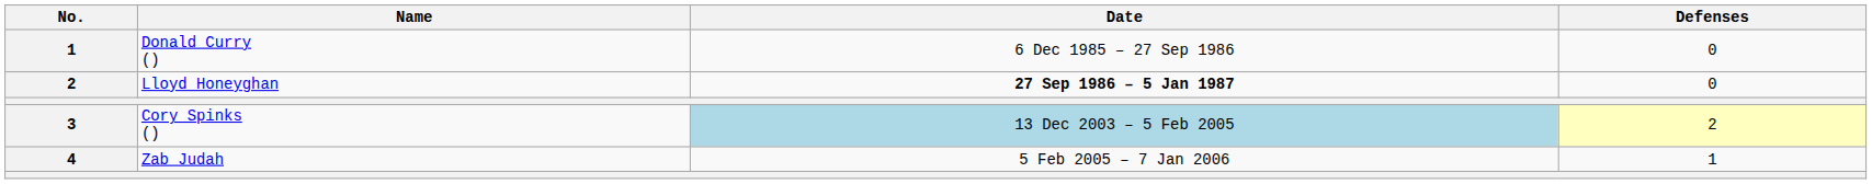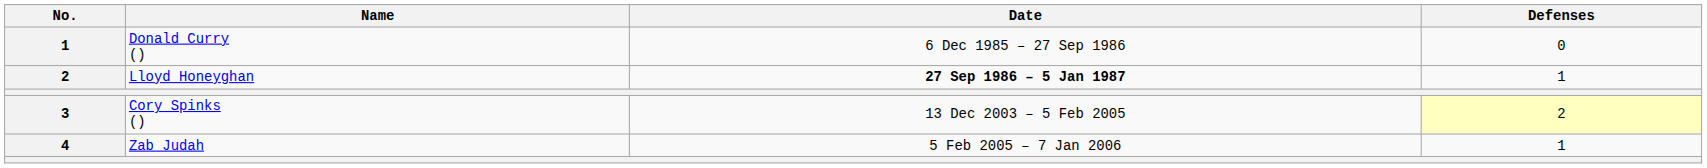Lloyd Honeyghan | Defenses: 0 -> 1
Cory Spinks () | Date: lightblue background -> no background
